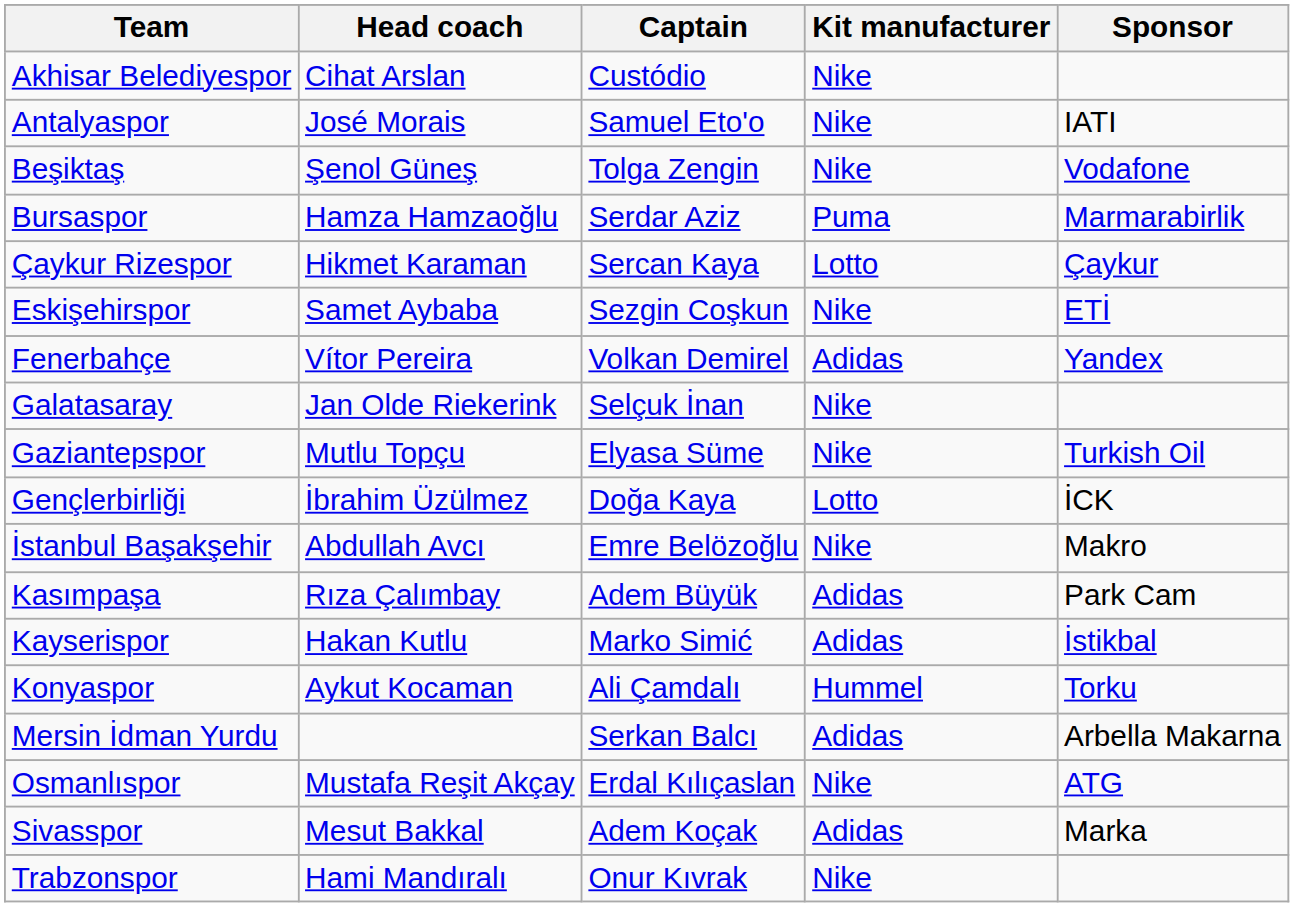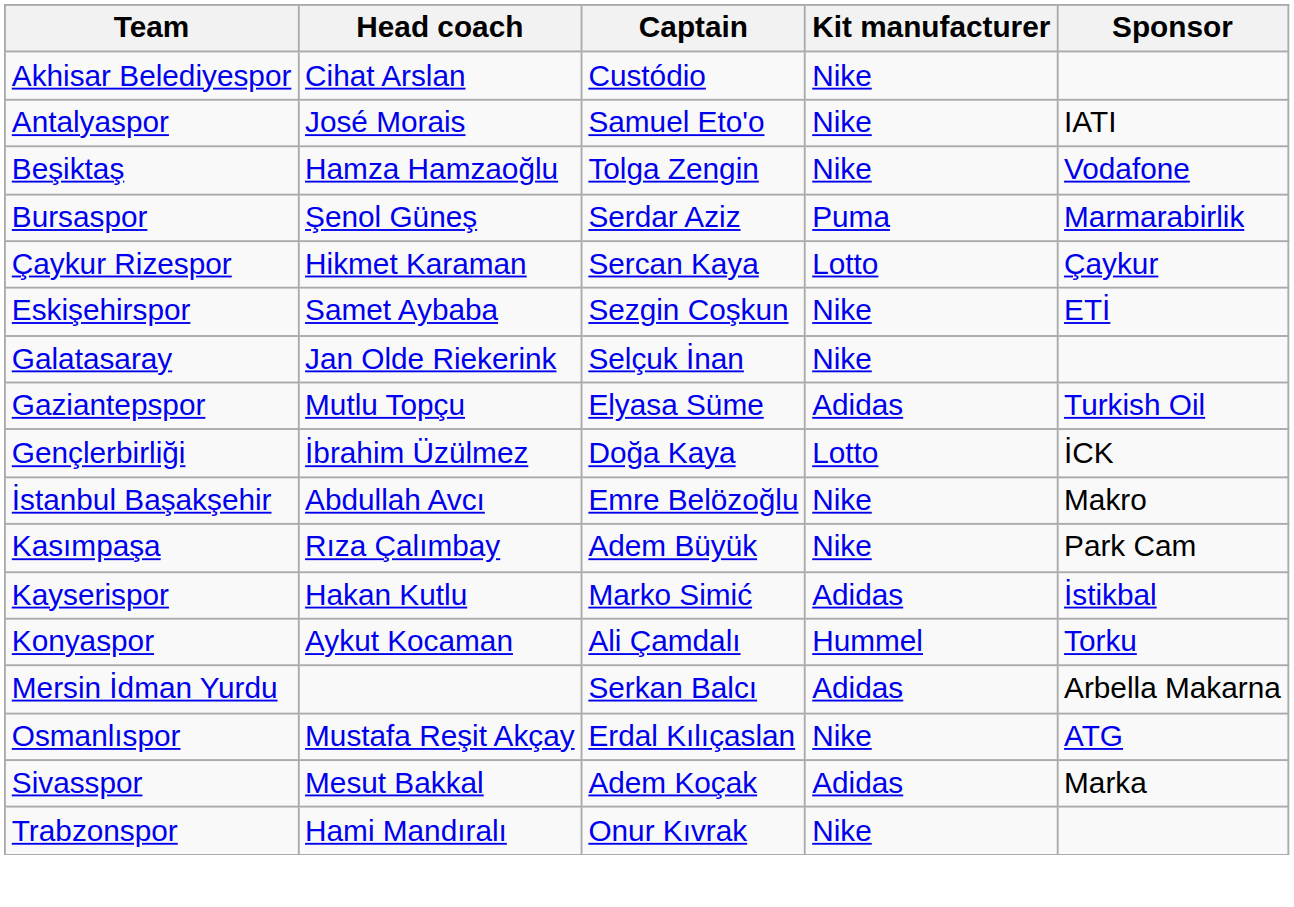Beşiktaş | Head coach: Şenol Güneş -> Hamza Hamzaoğlu
Bursaspor | Head coach: Hamza Hamzaoğlu -> Şenol Güneş
- row: Fenerbahçe | Vítor Pereira | Volkan Demirel | Adidas | Yandex
Gaziantepspor | Kit manufacturer: Nike -> Adidas
Kasımpaşa | Kit manufacturer: Adidas -> Nike
